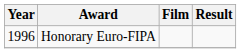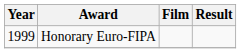Honorary Euro-FIPA | Year: 1996 -> 1999
